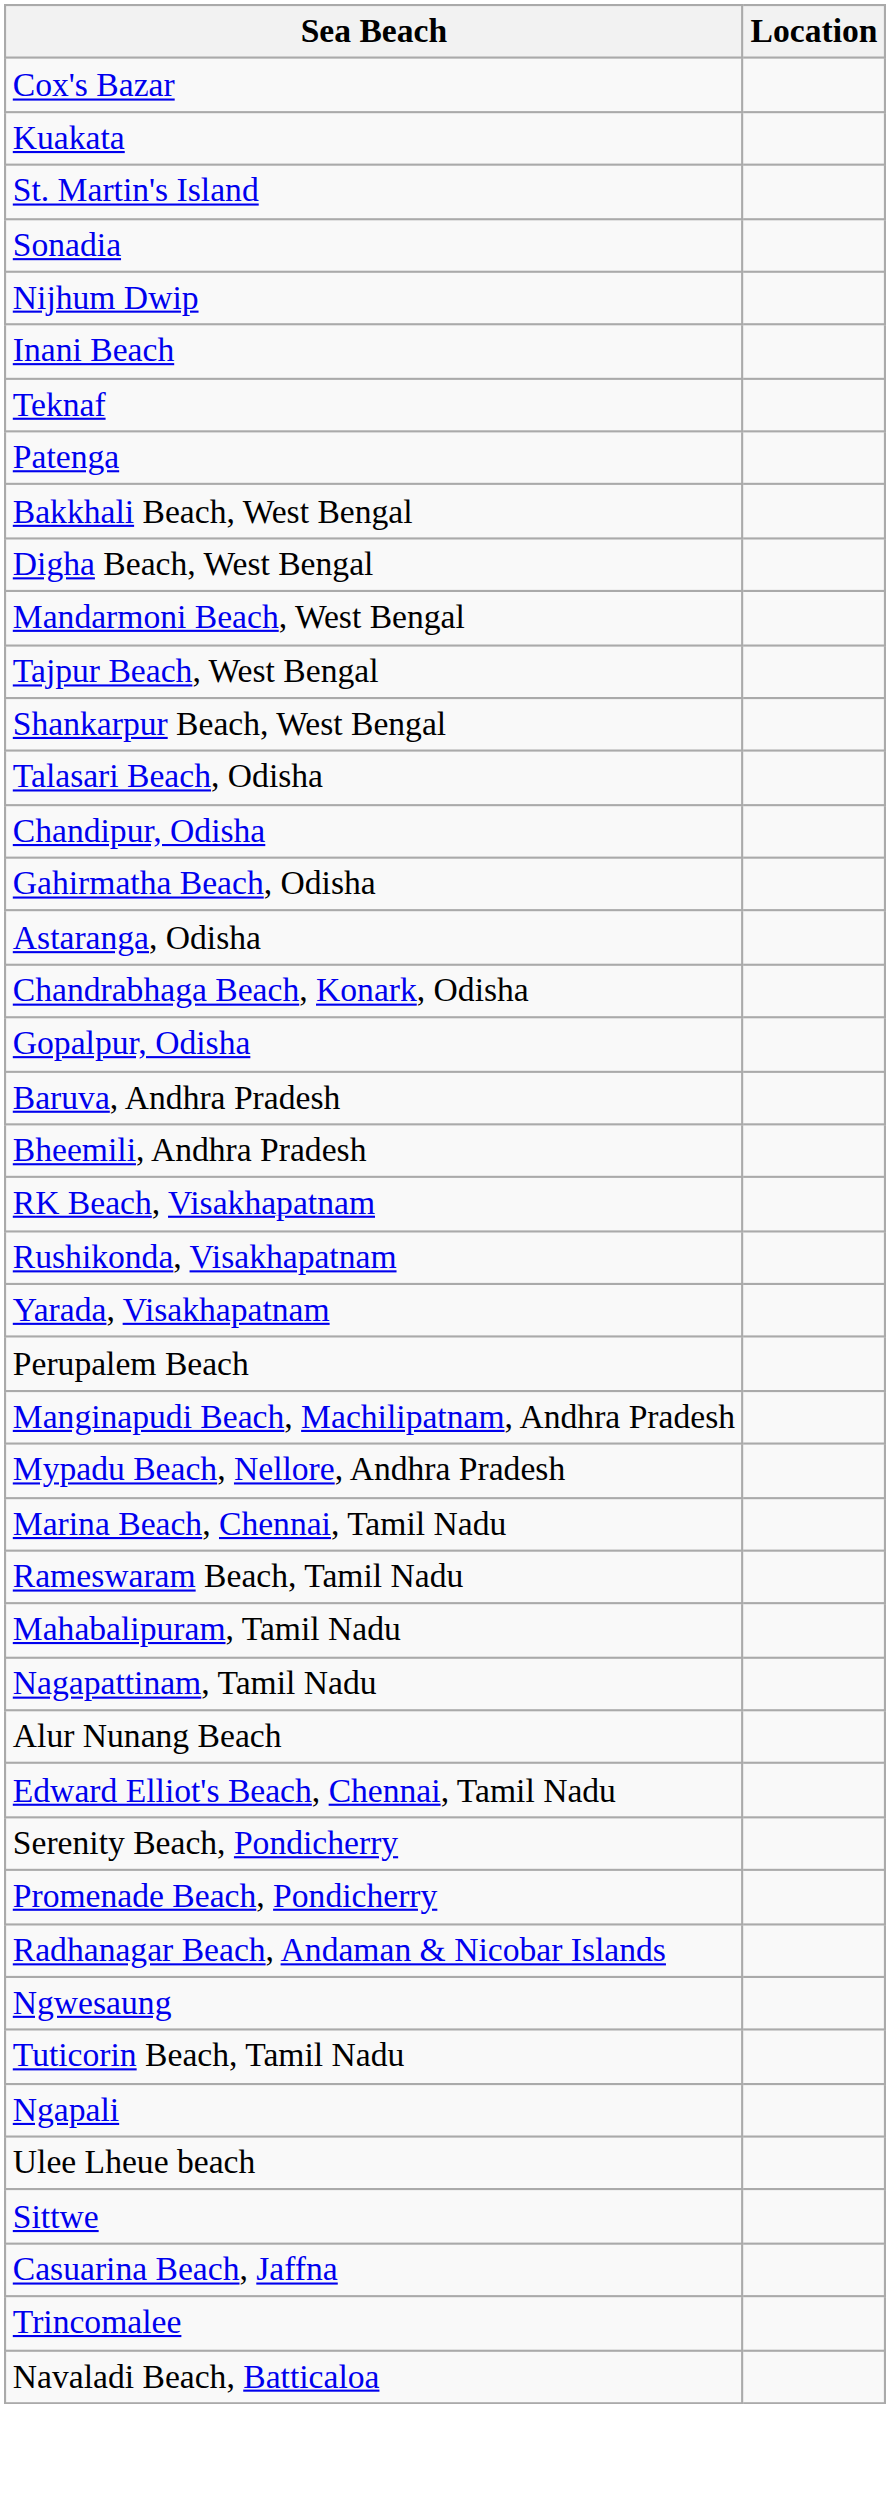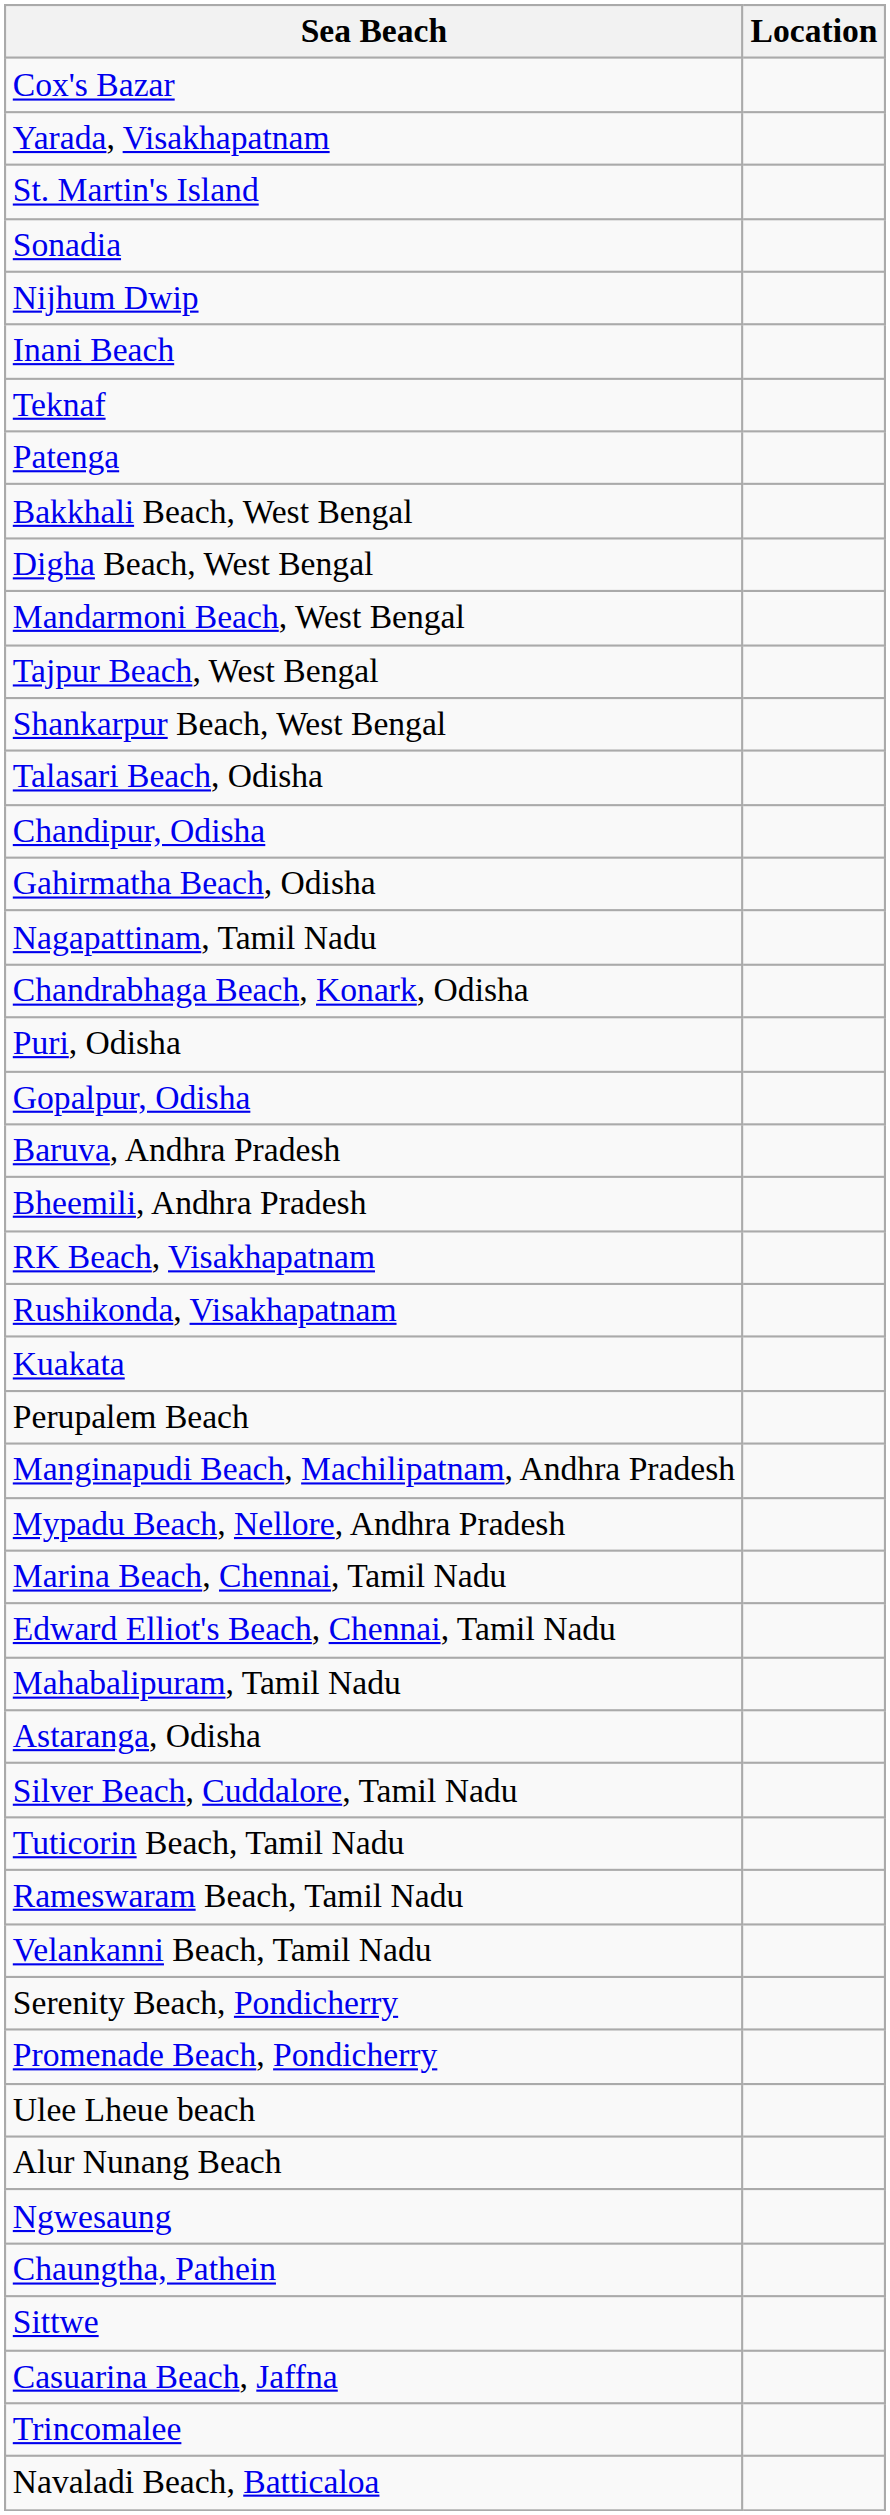rows swapped: Kuakata <-> Yarada, Visakhapatnam
rows swapped: Astaranga, Odisha <-> Nagapattinam, Tamil Nadu
+ row: Puri, Odisha
rows swapped: Edward Elliot's Beach, Chennai, Tamil Nadu <-> Rameswaram Beach, Tamil Nadu
+ row: Silver Beach, Cuddalore, Tamil Nadu
rows swapped: Tuticorin Beach, Tamil Nadu <-> Alur Nunang Beach
+ row: Velankanni Beach, Tamil Nadu
- row: Radhanagar Beach, Andaman & Nicobar Islands
rows swapped: Ulee Lheue beach <-> Ngwesaung
- row: Ngapali
+ row: Chaungtha, Pathein
